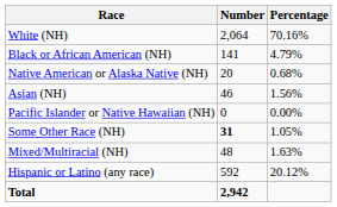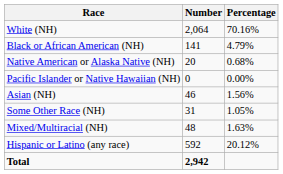rows swapped: Asian (NH) <-> Pacific Islander or Native Hawaiian (NH)
Some Other Race (NH) | Number: bold -> normal
